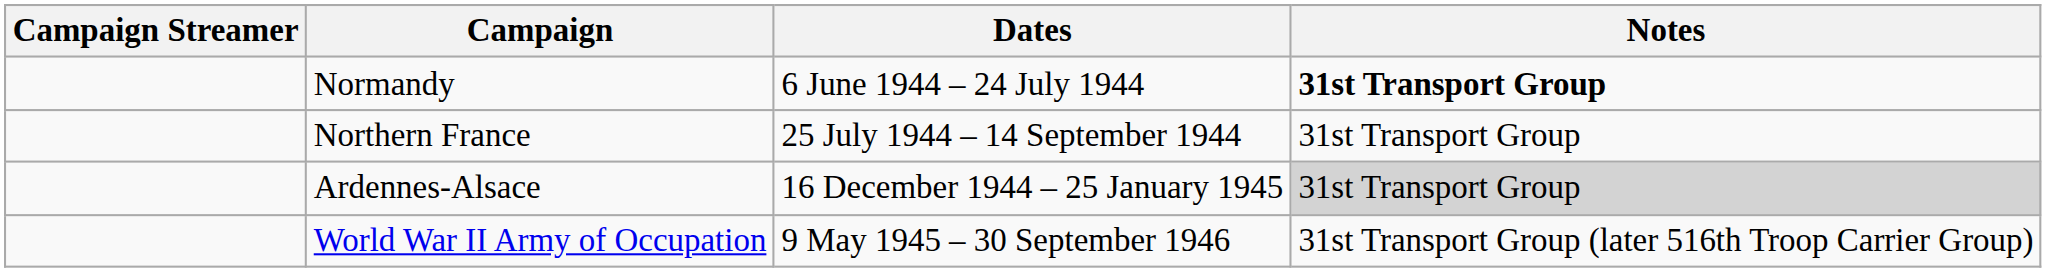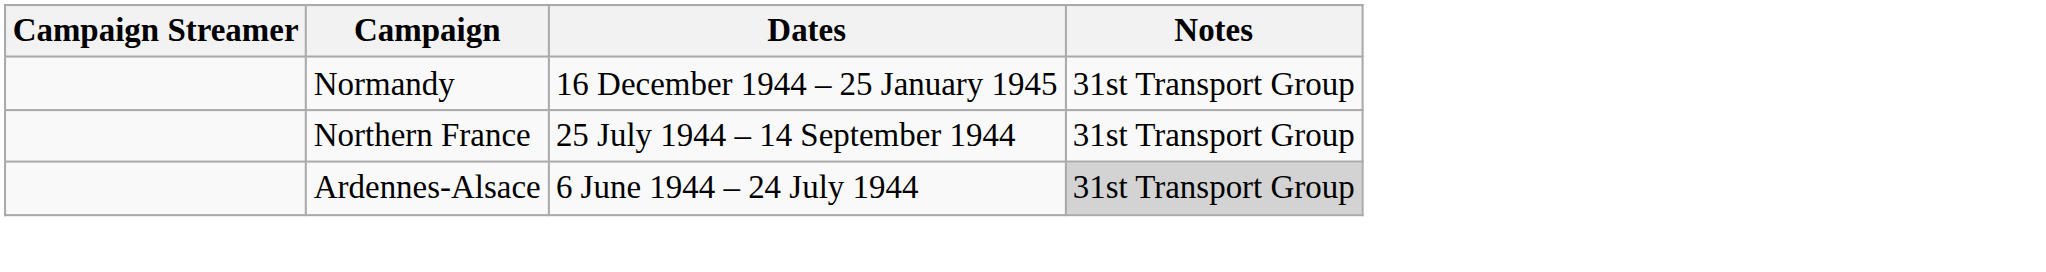Normandy | Dates: 6 June 1944 – 24 July 1944 -> 16 December 1944 – 25 January 1945
Normandy | Notes: bold -> normal
Ardennes-Alsace | Dates: 16 December 1944 – 25 January 1945 -> 6 June 1944 – 24 July 1944
- row: World War II Army of Occupation | 9 May 1945 – 30 September 1946 | 31st Transport Group (later 516th Troop Carrier Group)
